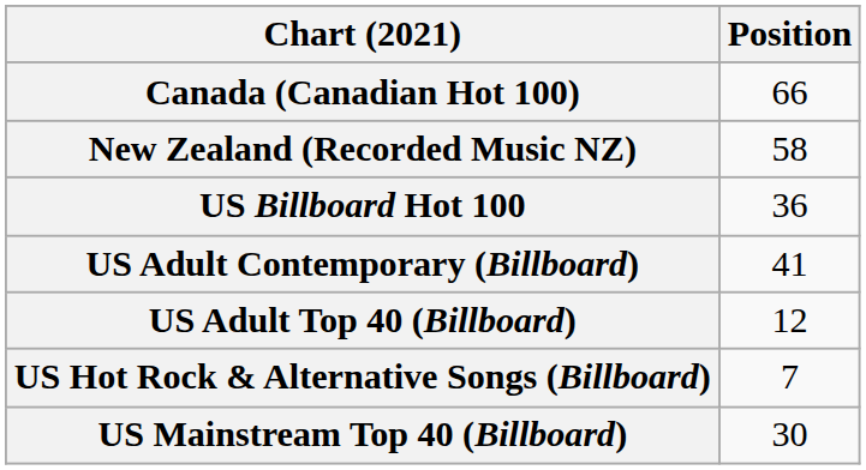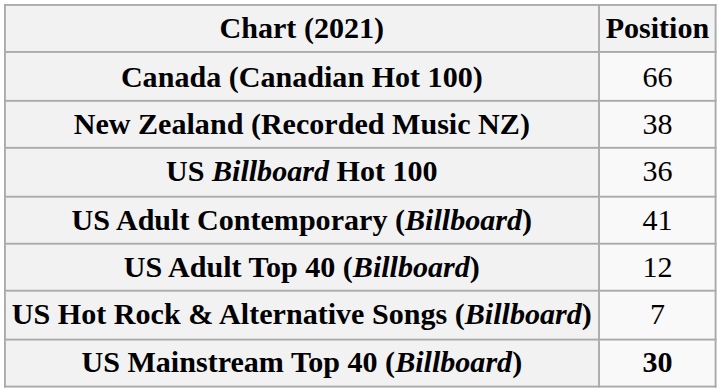New Zealand (Recorded Music NZ) | Position: 58 -> 38
US Mainstream Top 40 (Billboard) | Position: normal -> bold
